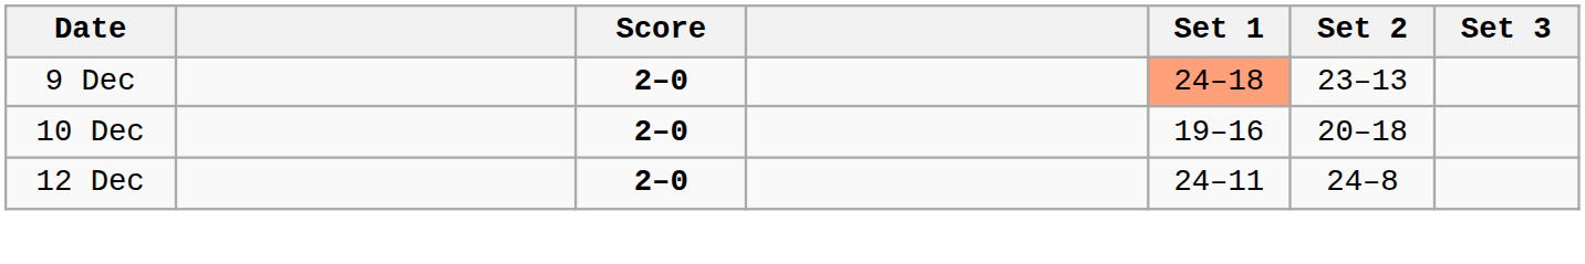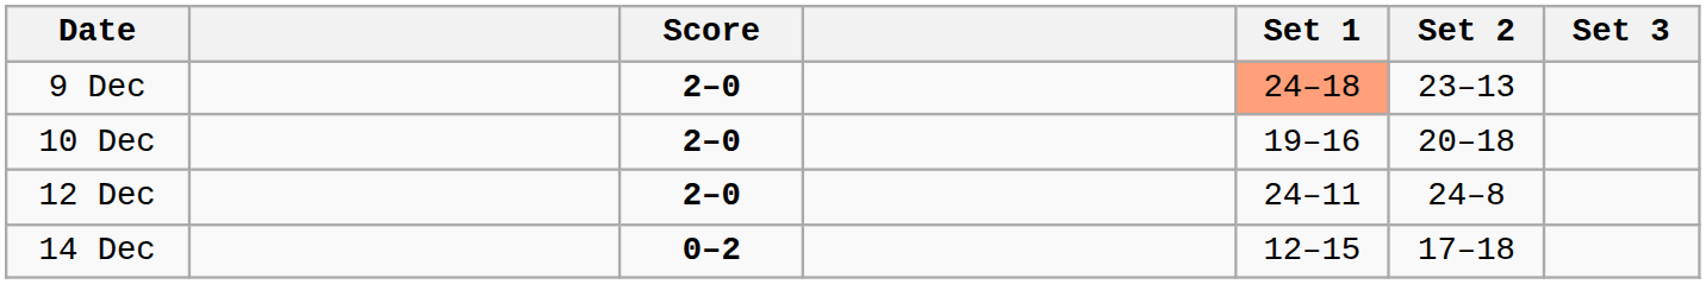+ row: 14 Dec | 0–2 | 12–15 | 17–18
